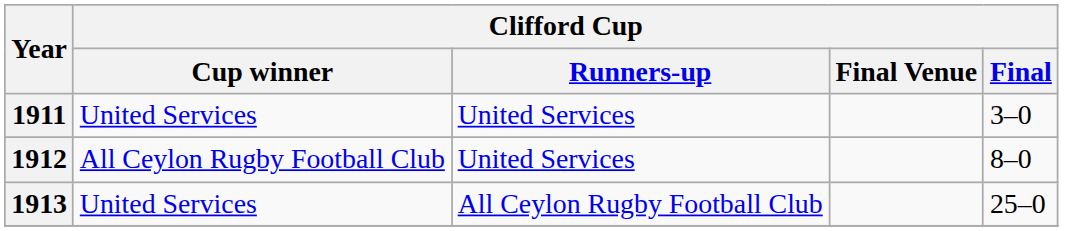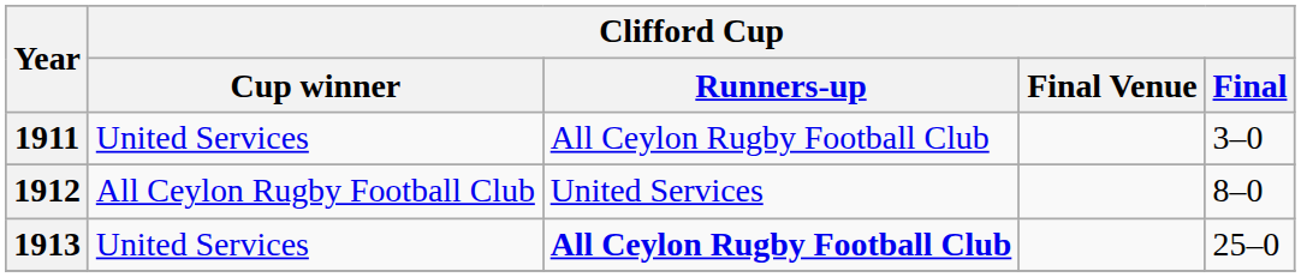1911 | Clifford Cup / Runners-up: United Services -> All Ceylon Rugby Football Club
1913 | Clifford Cup / Runners-up: normal -> bold
